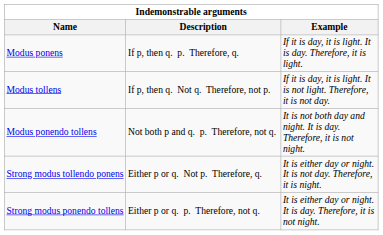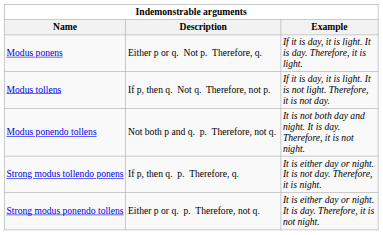Modus ponens | Description: If p, then q. p. Therefore, q. -> Either p or q. Not p. Therefore, q.
Strong modus tollendo ponens | Description: Either p or q. Not p. Therefore, q. -> If p, then q. p. Therefore, q.
